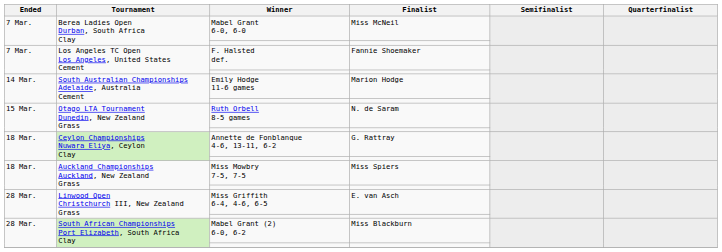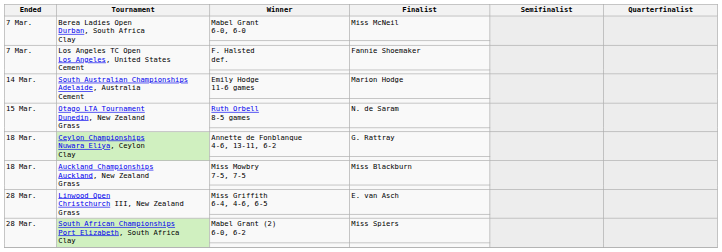Miss Mowbry 7-5, 7-5 | Finalist: Miss Spiers -> Miss Blackburn
Mabel Grant (2) 6-0, 6-2 | Finalist: Miss Blackburn -> Miss Spiers
